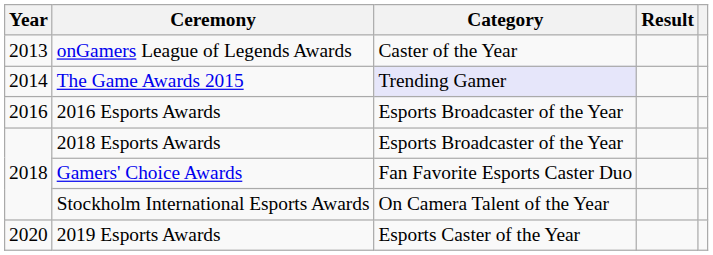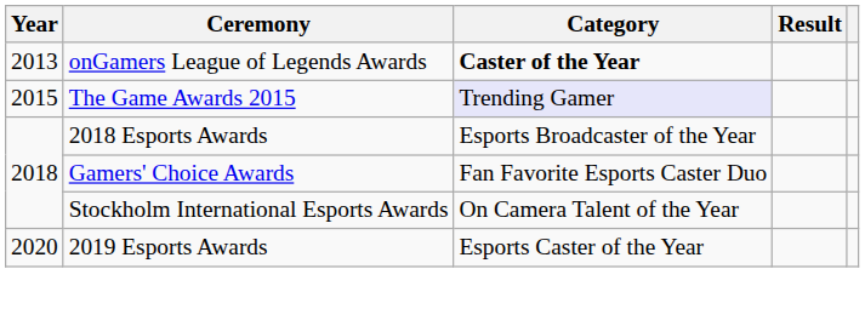onGamers League of Legends Awards | Category: normal -> bold
The Game Awards 2015 | Year: 2014 -> 2015
- row: 2016 | 2016 Esports Awards | Esports Broadcaster of the Year
